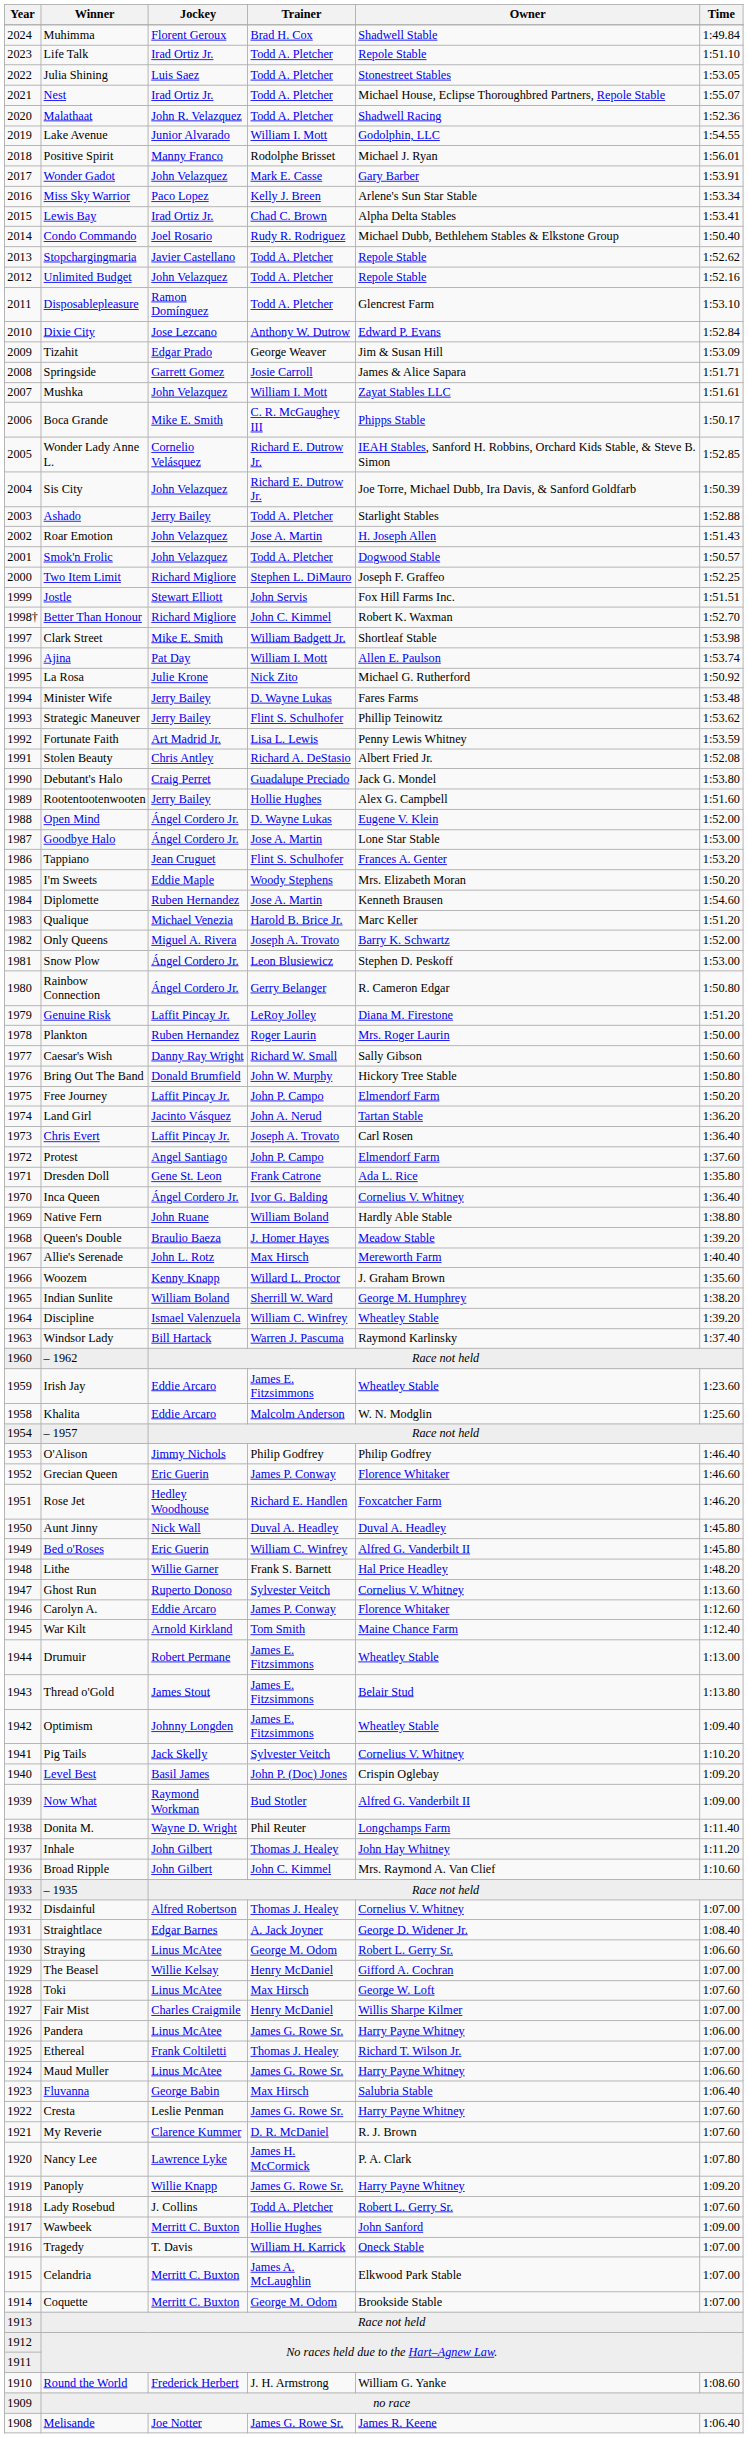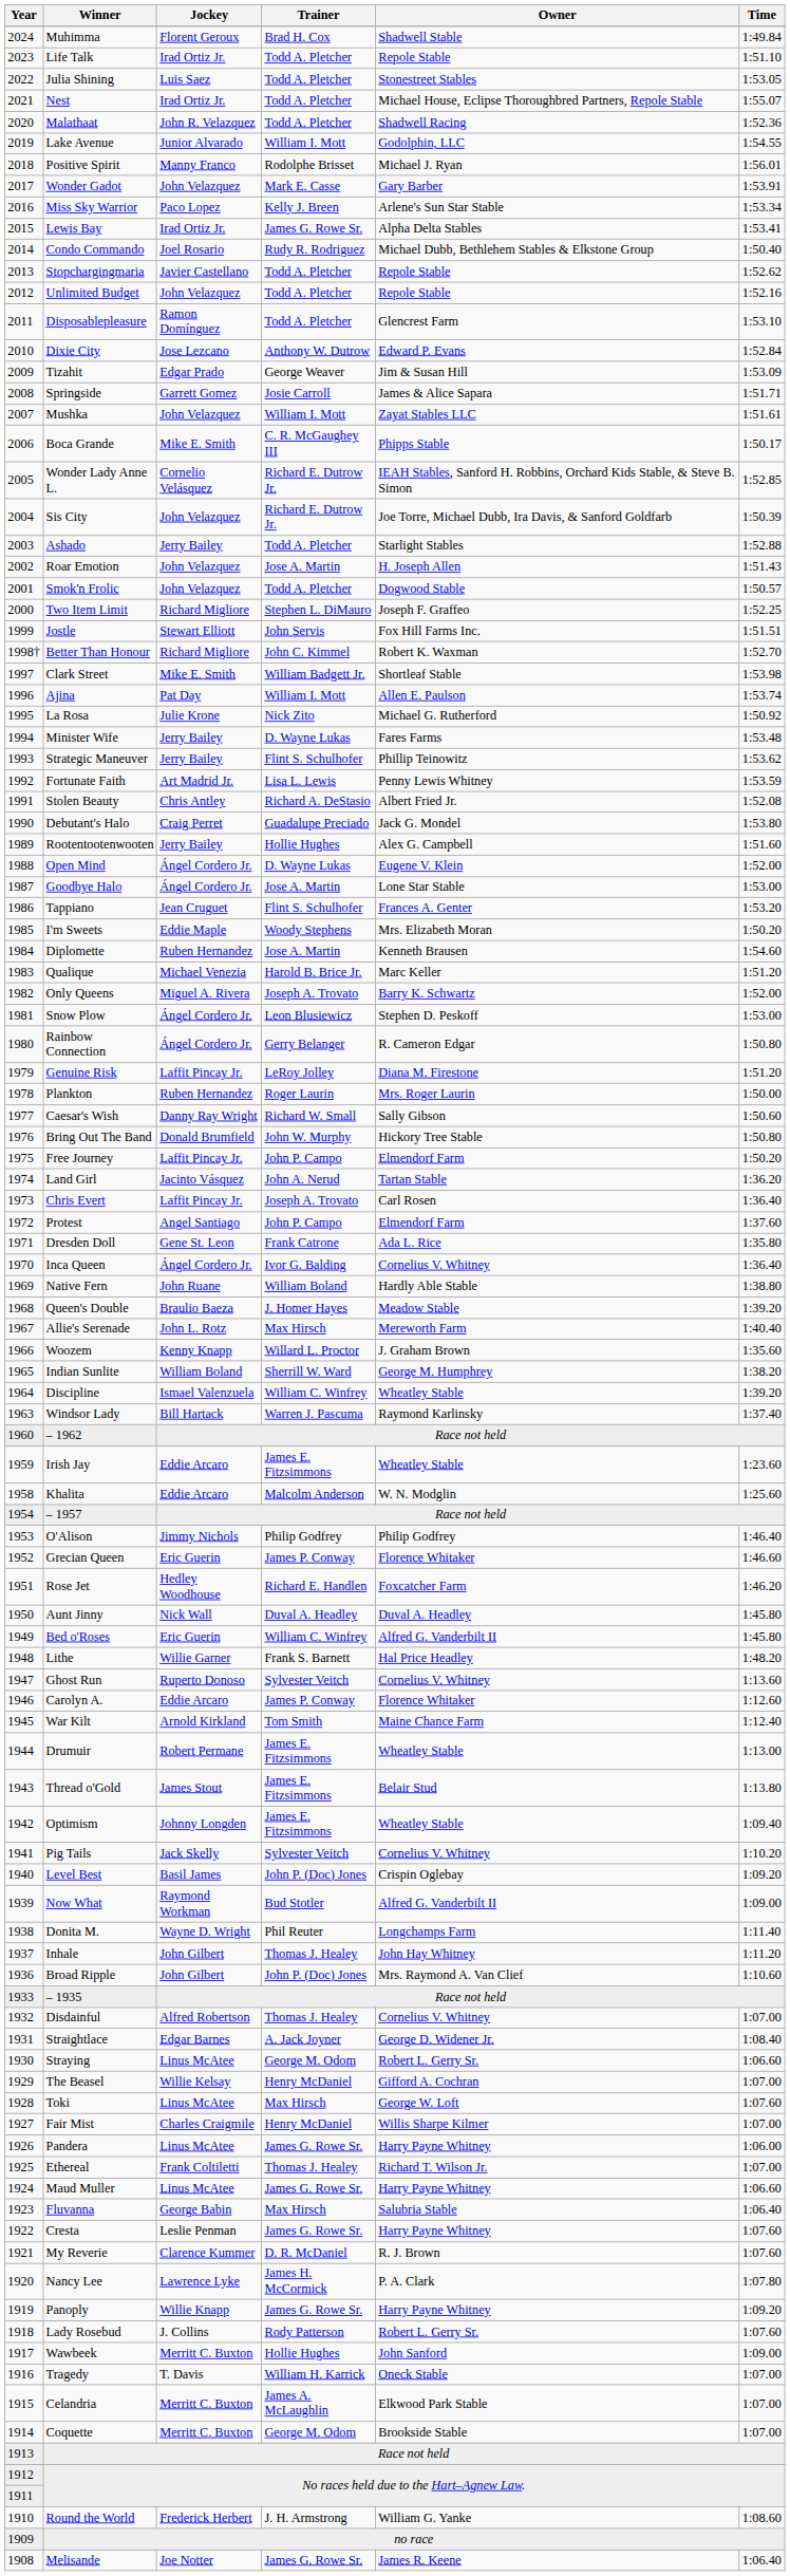Lewis Bay | Trainer: Chad C. Brown -> James G. Rowe Sr.
Broad Ripple | Trainer: John C. Kimmel -> John P. (Doc) Jones
Lady Rosebud | Trainer: Todd A. Pletcher -> Rody Patterson
